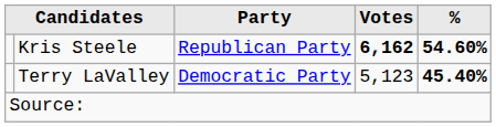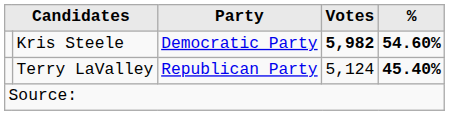Kris Steele | Party: Republican Party -> Democratic Party
Kris Steele | Votes: 6,162 -> 5,982
Terry LaValley | Party: Democratic Party -> Republican Party
Terry LaValley | Votes: 5,123 -> 5,124
